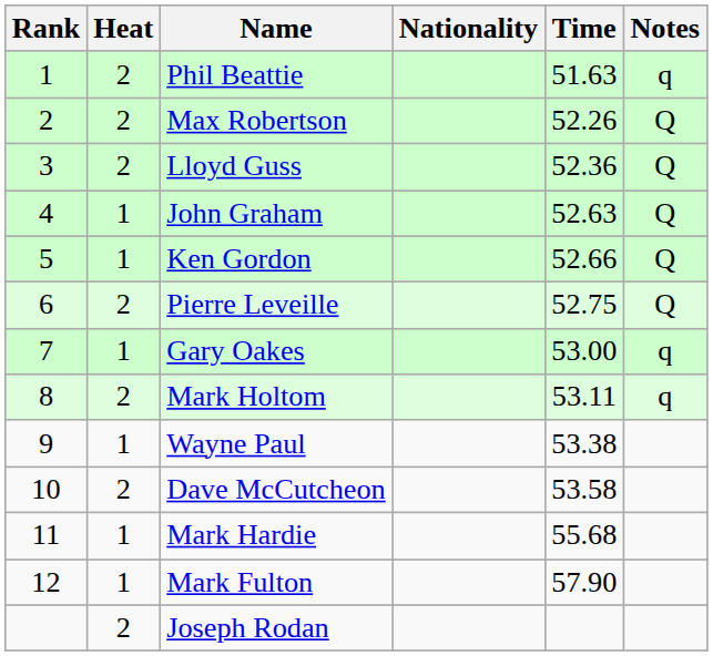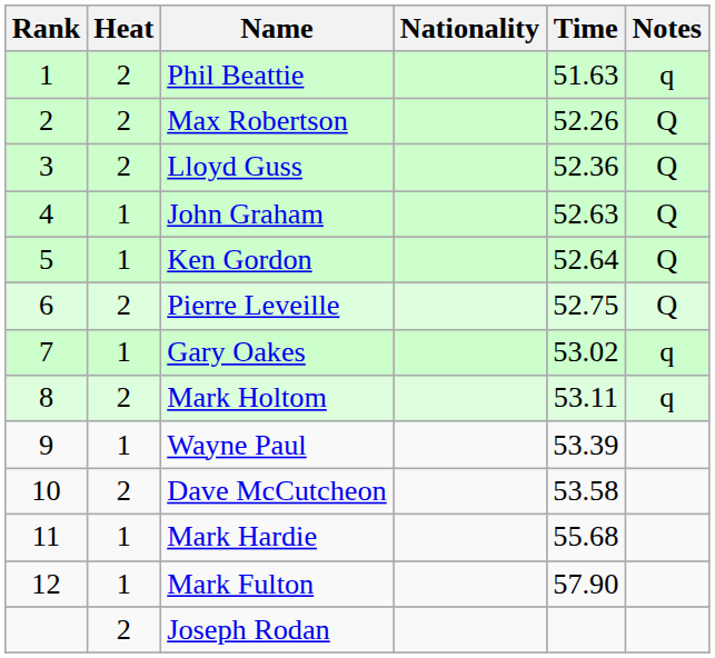Ken Gordon | Time: 52.66 -> 52.64
Gary Oakes | Time: 53.00 -> 53.02
Wayne Paul | Time: 53.38 -> 53.39
